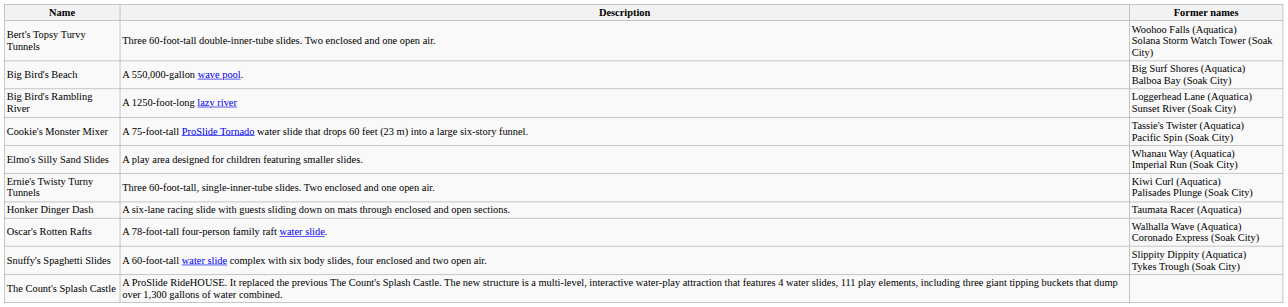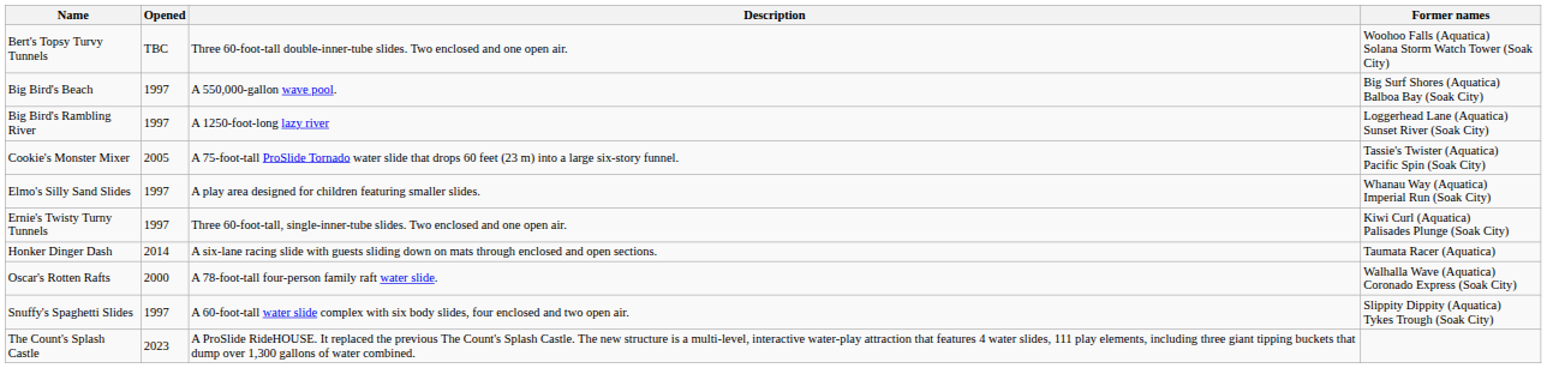+ column: Opened | TBC | 1997 | 1997 | 2005 | 1997 | 1997 | 2014 | 2000 | 1997 | 2023
